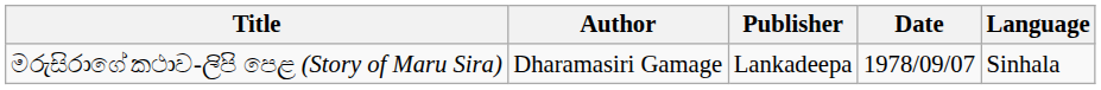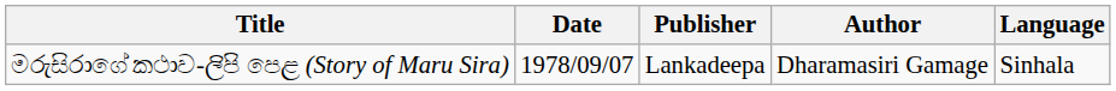columns swapped: Author <-> Date
